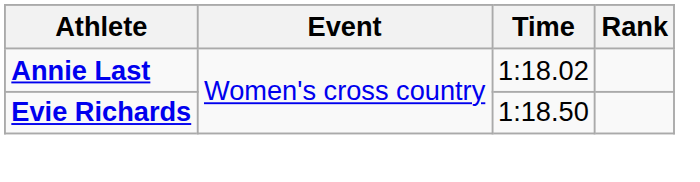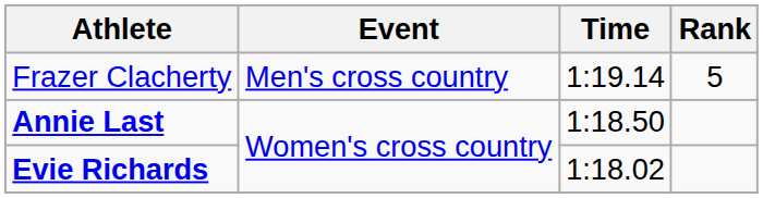+ row: Frazer Clacherty | Men's cross country | 1:19.14 | 5
Annie Last | Time: 1:18.02 -> 1:18.50
Evie Richards | Time: 1:18.50 -> 1:18.02
